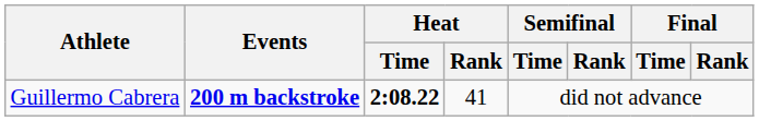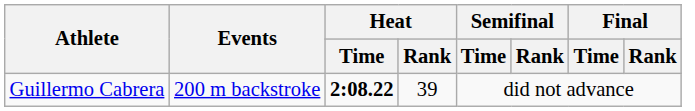Guillermo Cabrera | Events: bold -> normal
Guillermo Cabrera | Heat / Rank: 41 -> 39
